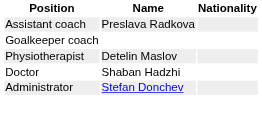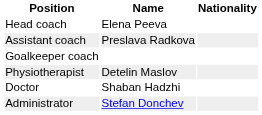+ row: Head coach | Elena Peeva
